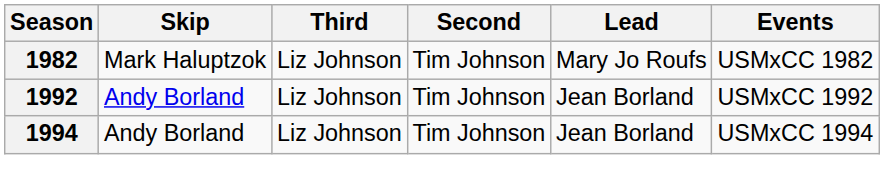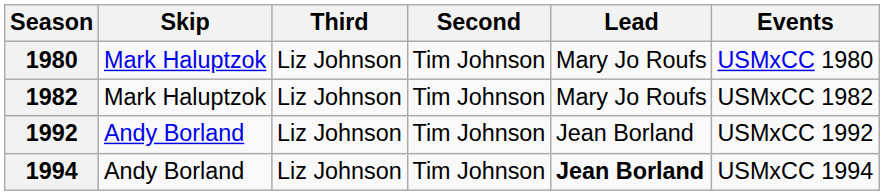+ row: 1980 | Mark Haluptzok | Liz Johnson | Tim Johnson | Mary Jo Roufs | USMxCC 1980
1994 | Lead: normal -> bold
